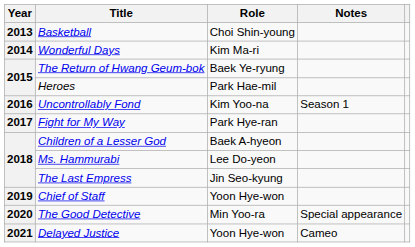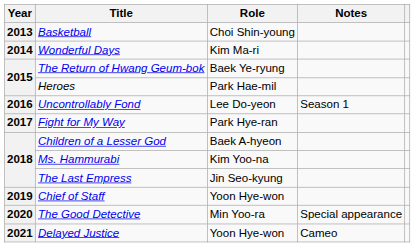Uncontrollably Fond | Role: Kim Yoo-na -> Lee Do-yeon
Ms. Hammurabi | Role: Lee Do-yeon -> Kim Yoo-na
